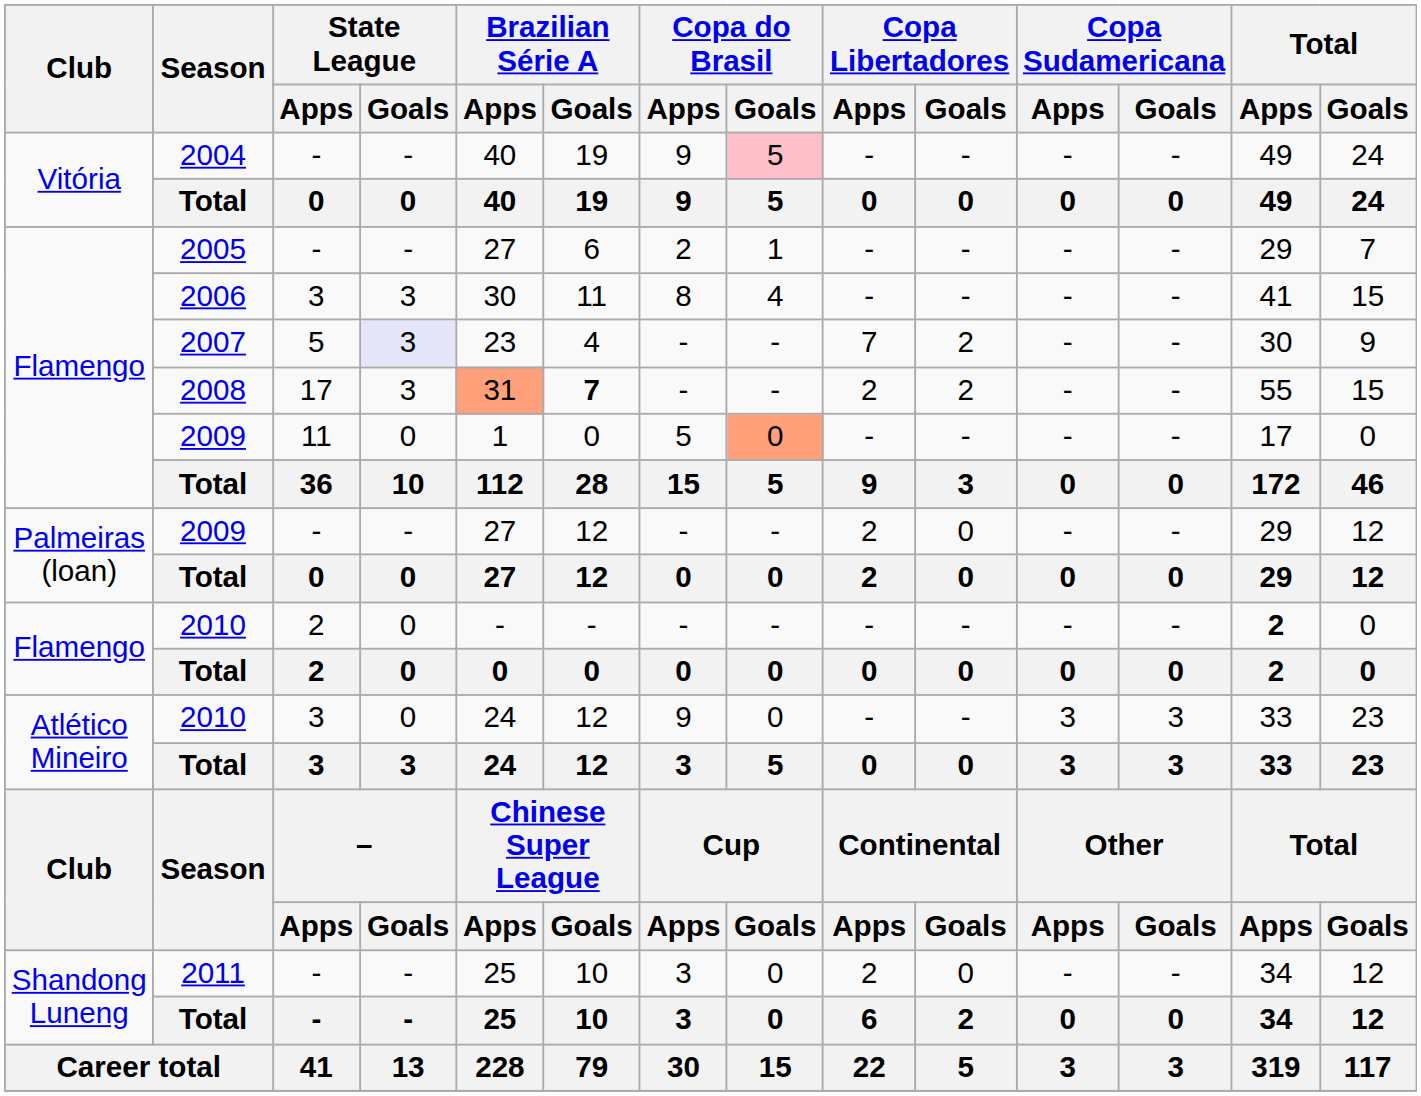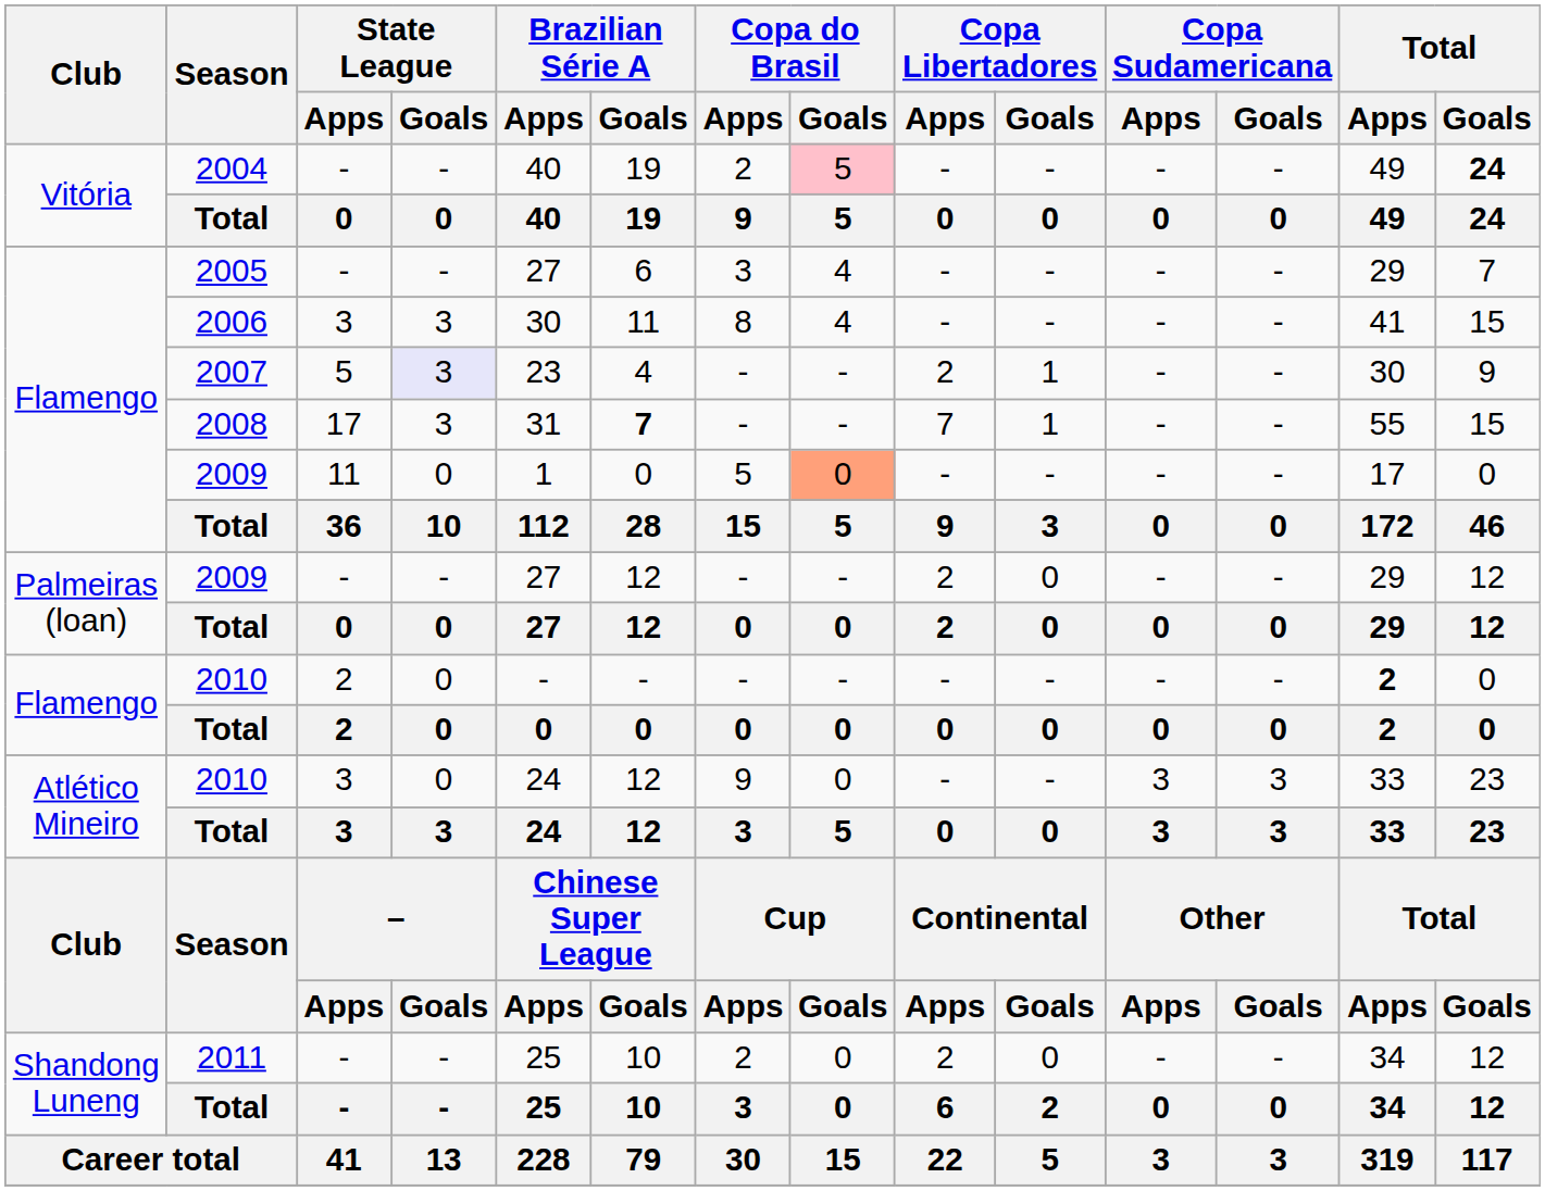2004 | Copa do Brasil / Apps: 9 -> 2
2004 | Total / Goals: normal -> bold
2005 | Copa do Brasil / Apps: 2 -> 3
2005 | Copa do Brasil / Goals: 1 -> 4
2007 | Copa Libertadores / Apps: 7 -> 2
2007 | Copa Libertadores / Goals: 2 -> 1
2008 | Brazilian Série A / Apps: lightsalmon background -> no background
2008 | Copa Libertadores / Apps: 2 -> 7
2008 | Copa Libertadores / Goals: 2 -> 1
2011 | Copa do Brasil / Apps: 3 -> 2
